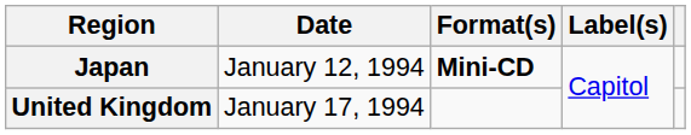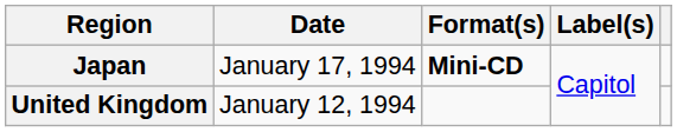Japan | Date: January 12, 1994 -> January 17, 1994
United Kingdom | Date: January 17, 1994 -> January 12, 1994
